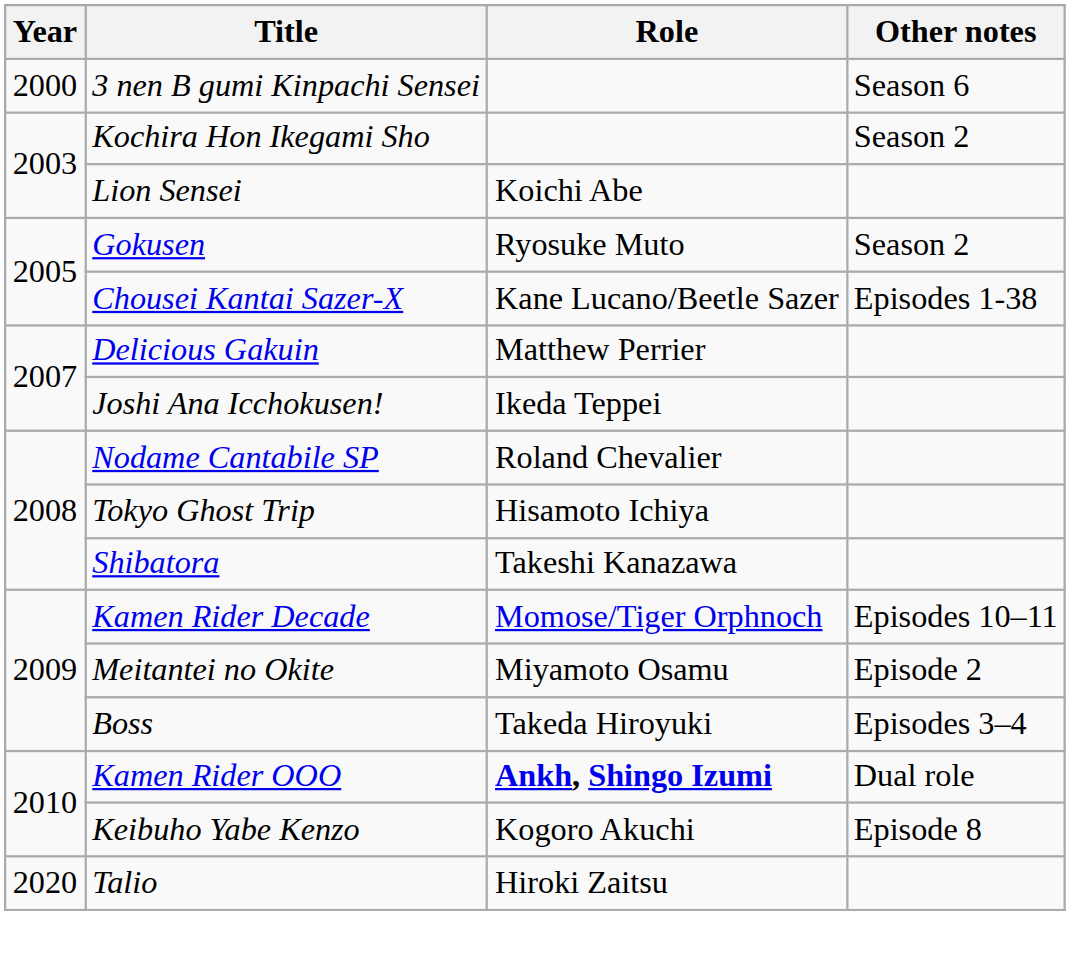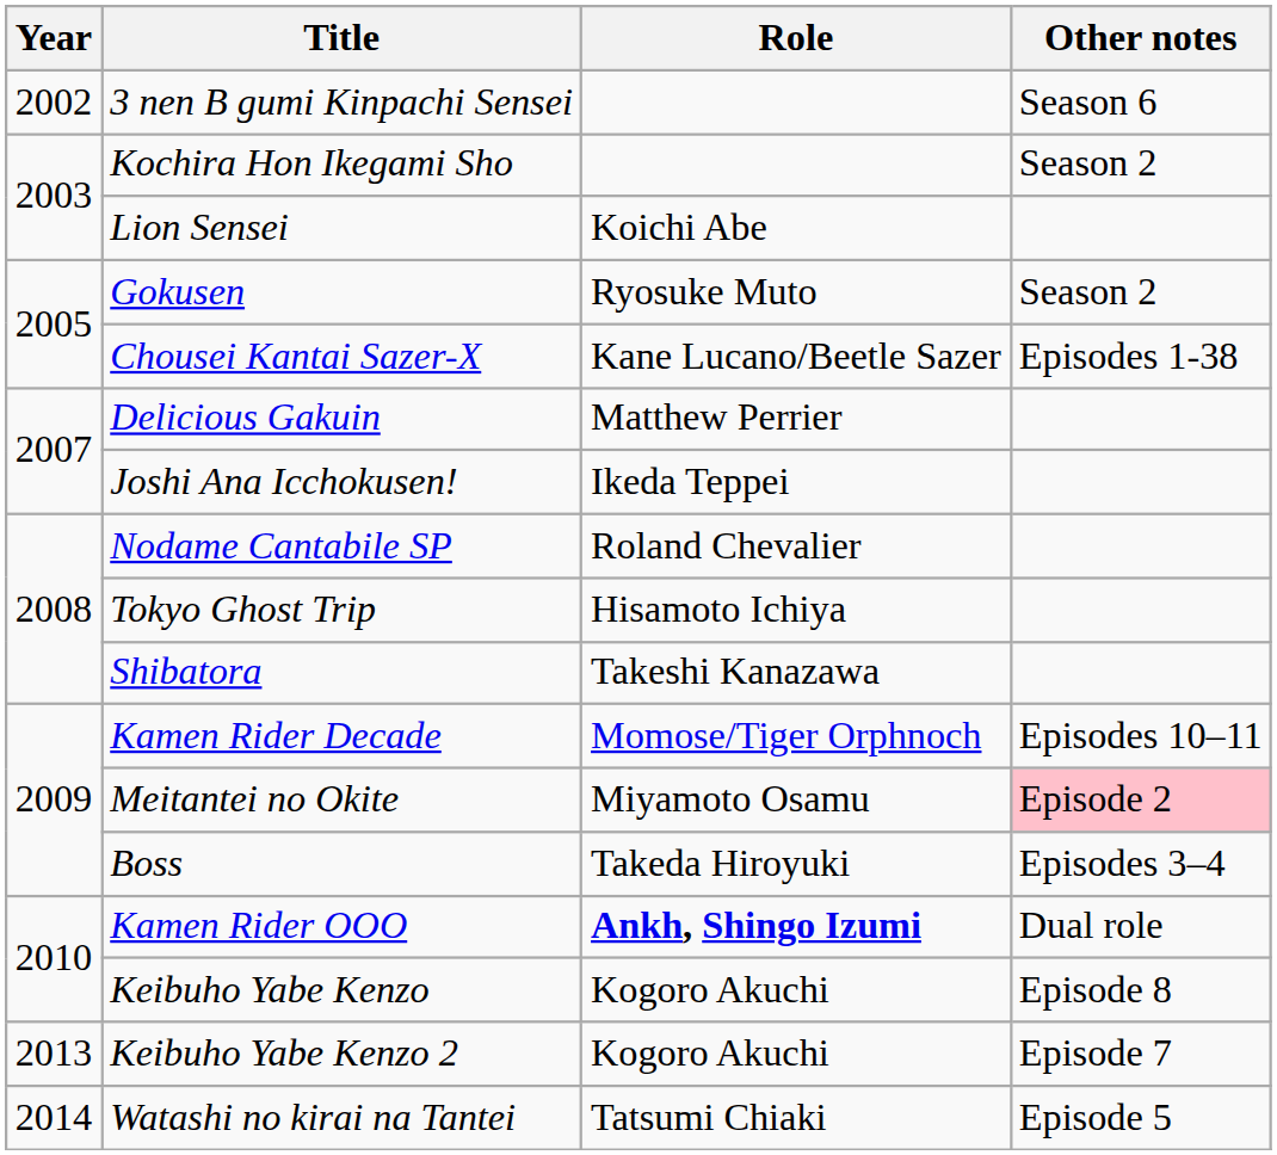3 nen B gumi Kinpachi Sensei | Year: 2000 -> 2002
Meitantei no Okite | Other notes: no background -> pink background
+ row: 2013 | Keibuho Yabe Kenzo 2 | Kogoro Akuchi | Episode 7
+ row: 2014 | Watashi no kirai na Tantei | Tatsumi Chiaki | Episode 5
- row: 2020 | Talio | Hiroki Zaitsu
